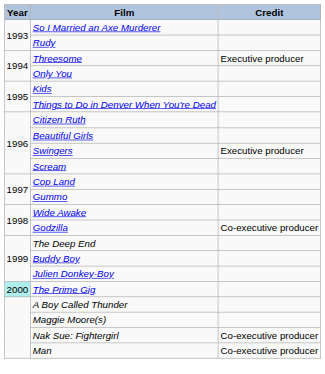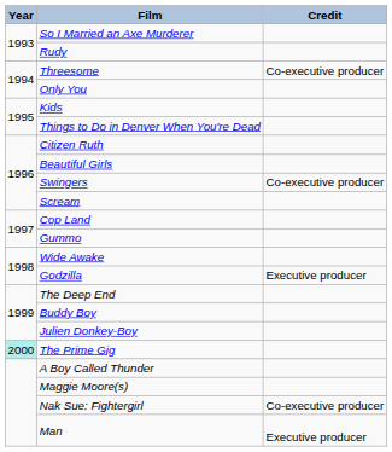Threesome | Credit: Executive producer -> Co-executive producer
Swingers | Credit: Executive producer -> Co-executive producer
Godzilla | Credit: Co-executive producer -> Executive producer
Man | Credit: Co-executive producer -> Executive producer
